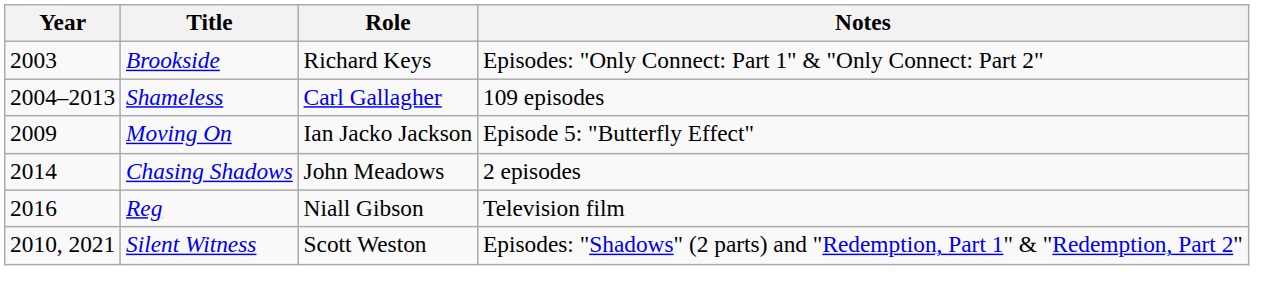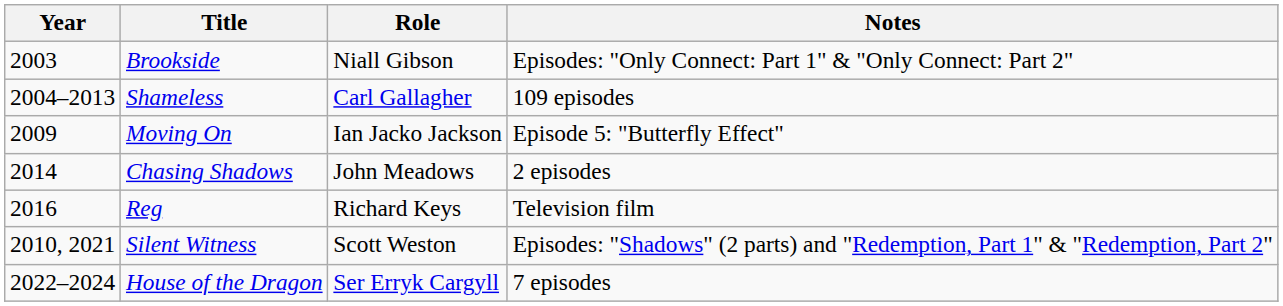Brookside | Role: Richard Keys -> Niall Gibson
Reg | Role: Niall Gibson -> Richard Keys
+ row: 2022–2024 | House of the Dragon | Ser Erryk Cargyll | 7 episodes
